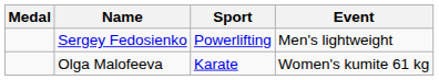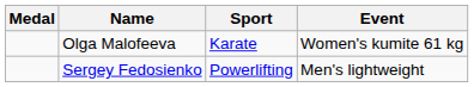rows swapped: Sergey Fedosienko <-> Olga Malofeeva
